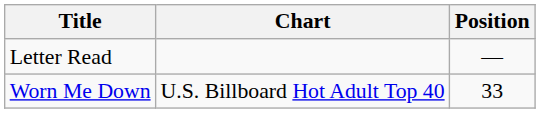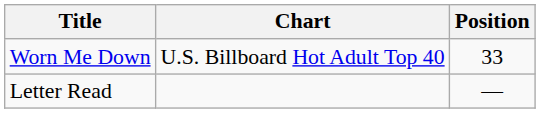rows swapped: Worn Me Down <-> Letter Read
